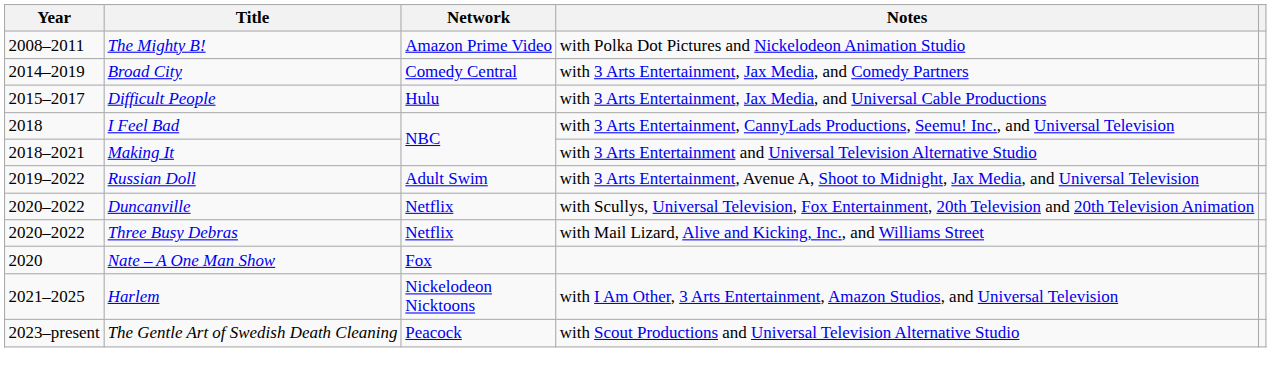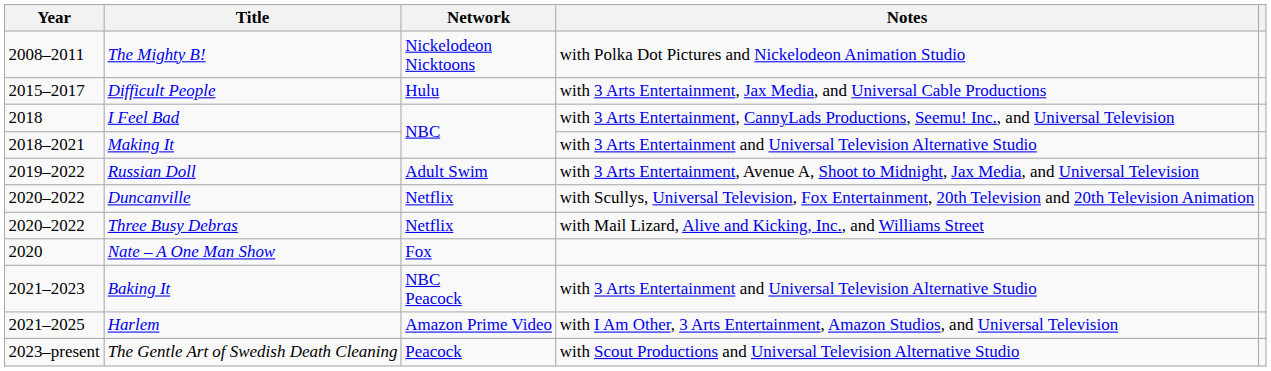The Mighty B! | Network: Amazon Prime Video -> Nickelodeon Nicktoons
- row: 2014–2019 | Broad City | Comedy Central | with 3 Arts Entertainment, Jax Media, and Comedy Partners
+ row: 2021–2023 | Baking It | NBC Peacock | with 3 Arts Entertainment and Universal Television Alternative Studio
Harlem | Network: Nickelodeon Nicktoons -> Amazon Prime Video
